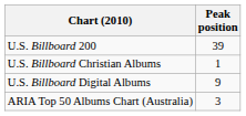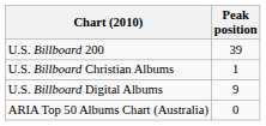ARIA Top 50 Albums Chart (Australia) | Peak position: 3 -> 0
